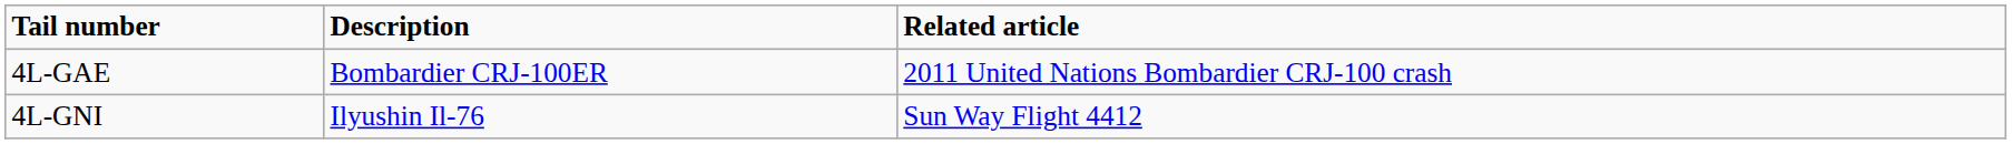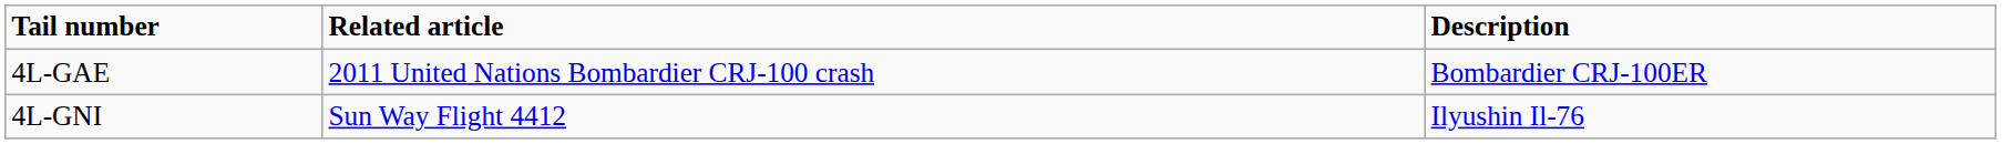columns swapped: Description <-> Related article
